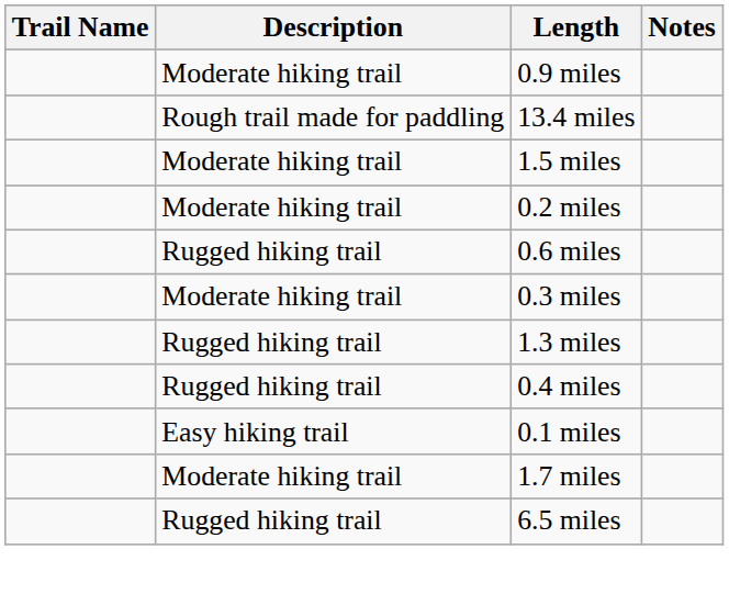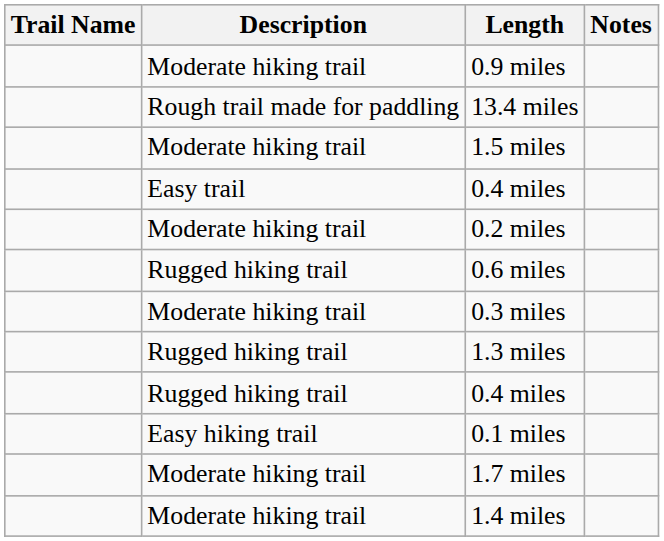+ row: Easy trail | 0.4 miles
+ row: Moderate hiking trail | 1.4 miles
- row: Rugged hiking trail | 6.5 miles
